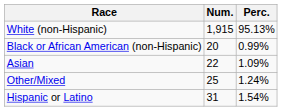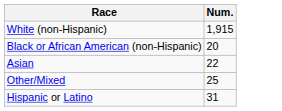- column: Perc. | 95.13% | 0.99% | 1.09% | 1.24% | 1.54%
